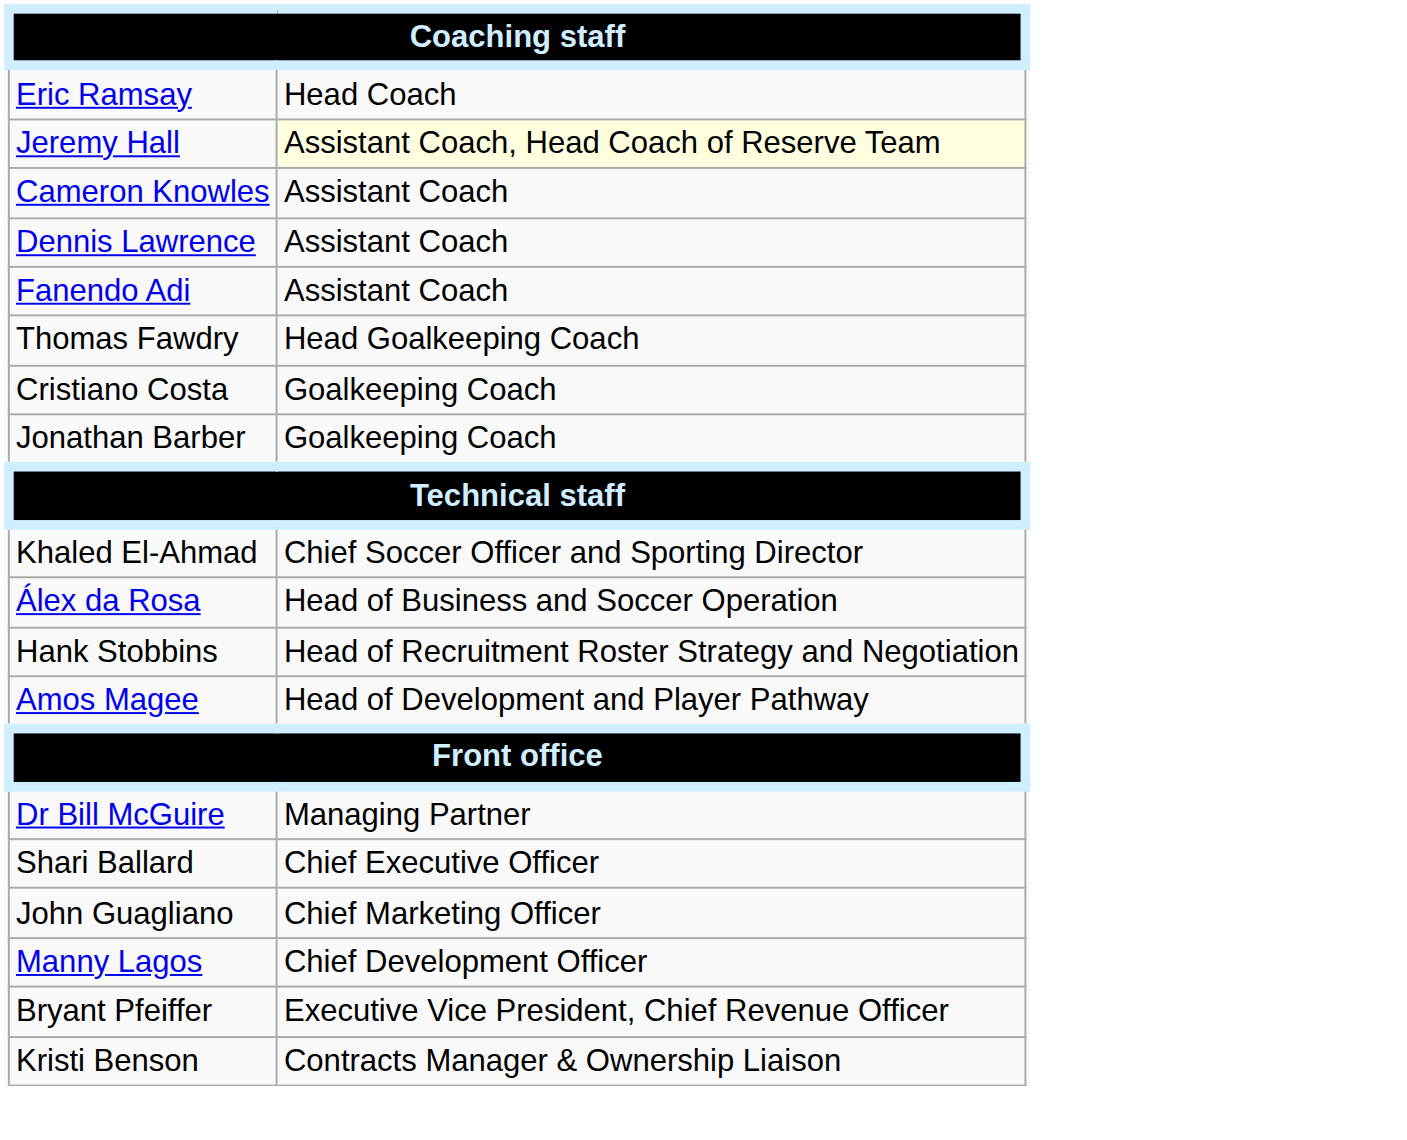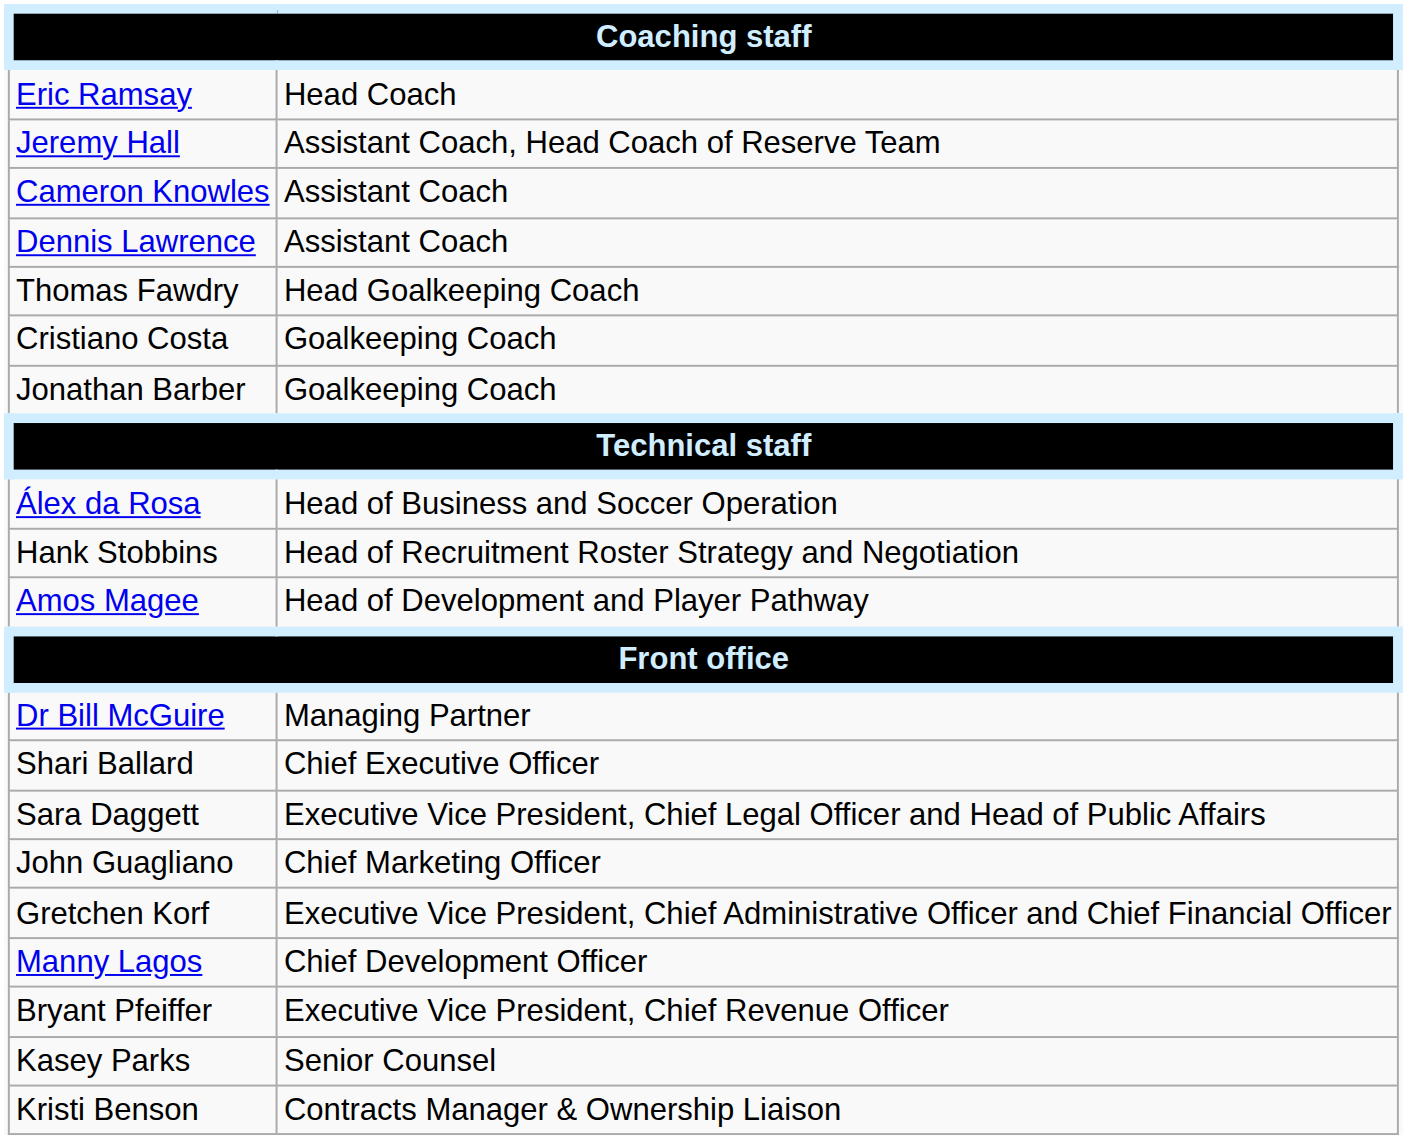Jeremy Hall | column 2: lightyellow background -> no background
- row: Fanendo Adi | Assistant Coach
- row: Khaled El-Ahmad | Chief Soccer Officer and Sporting Director
+ row: Sara Daggett | Executive Vice President, Chief Legal Officer and Head of Public Affairs
+ row: Gretchen Korf | Executive Vice President, Chief Administrative Officer and Chief Financial Officer
+ row: Kasey Parks | Senior Counsel
